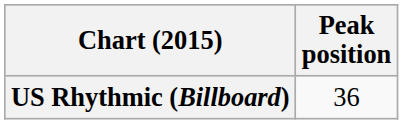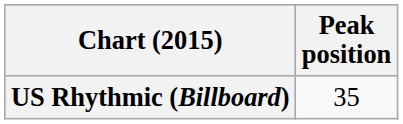US Rhythmic (Billboard) | Peak position: 36 -> 35
